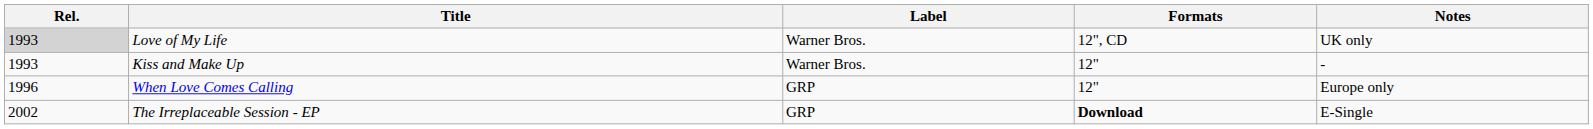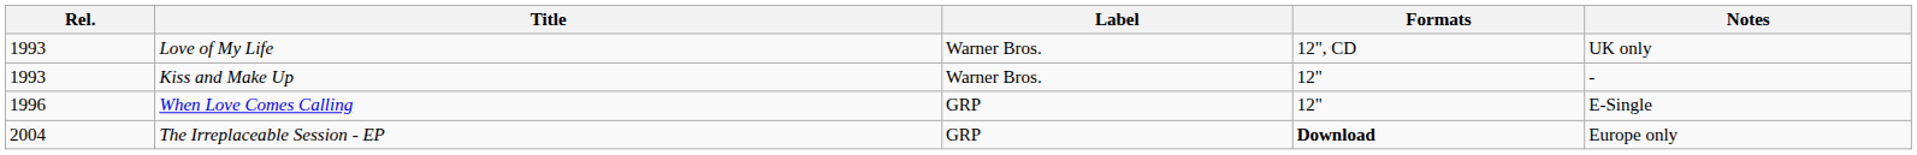Love of My Life | Rel.: lightgrey background -> no background
When Love Comes Calling | Notes: Europe only -> E-Single
The Irreplaceable Session - EP | Rel.: 2002 -> 2004
The Irreplaceable Session - EP | Notes: E-Single -> Europe only
